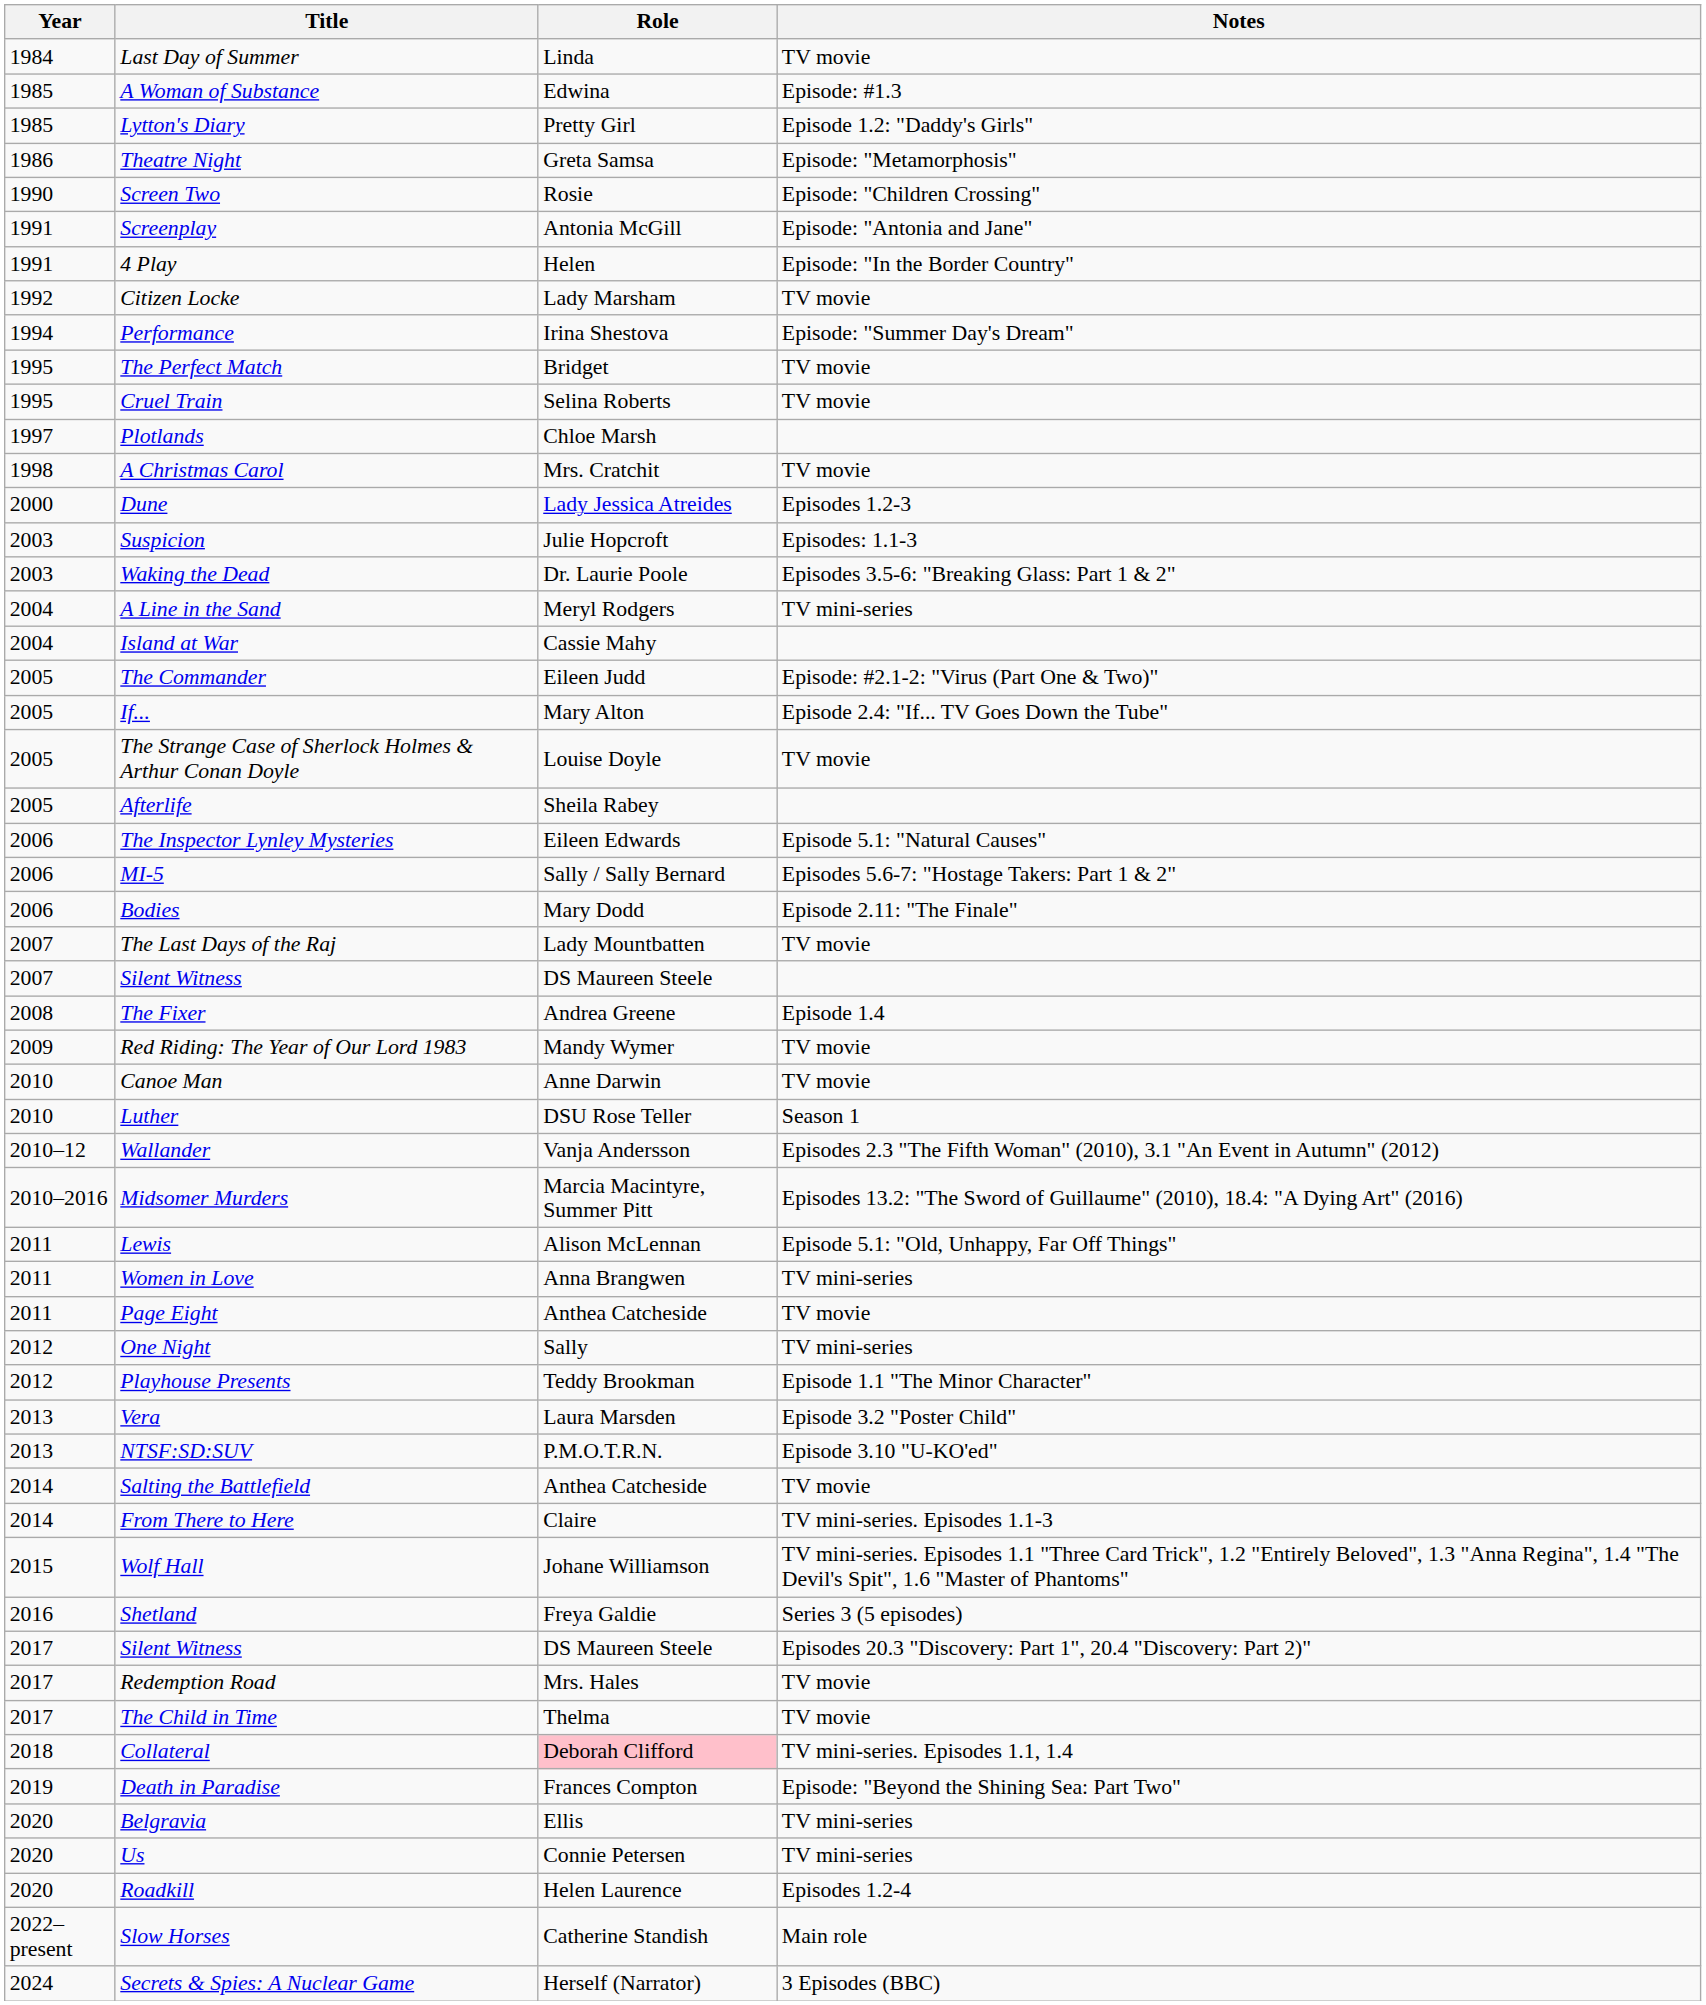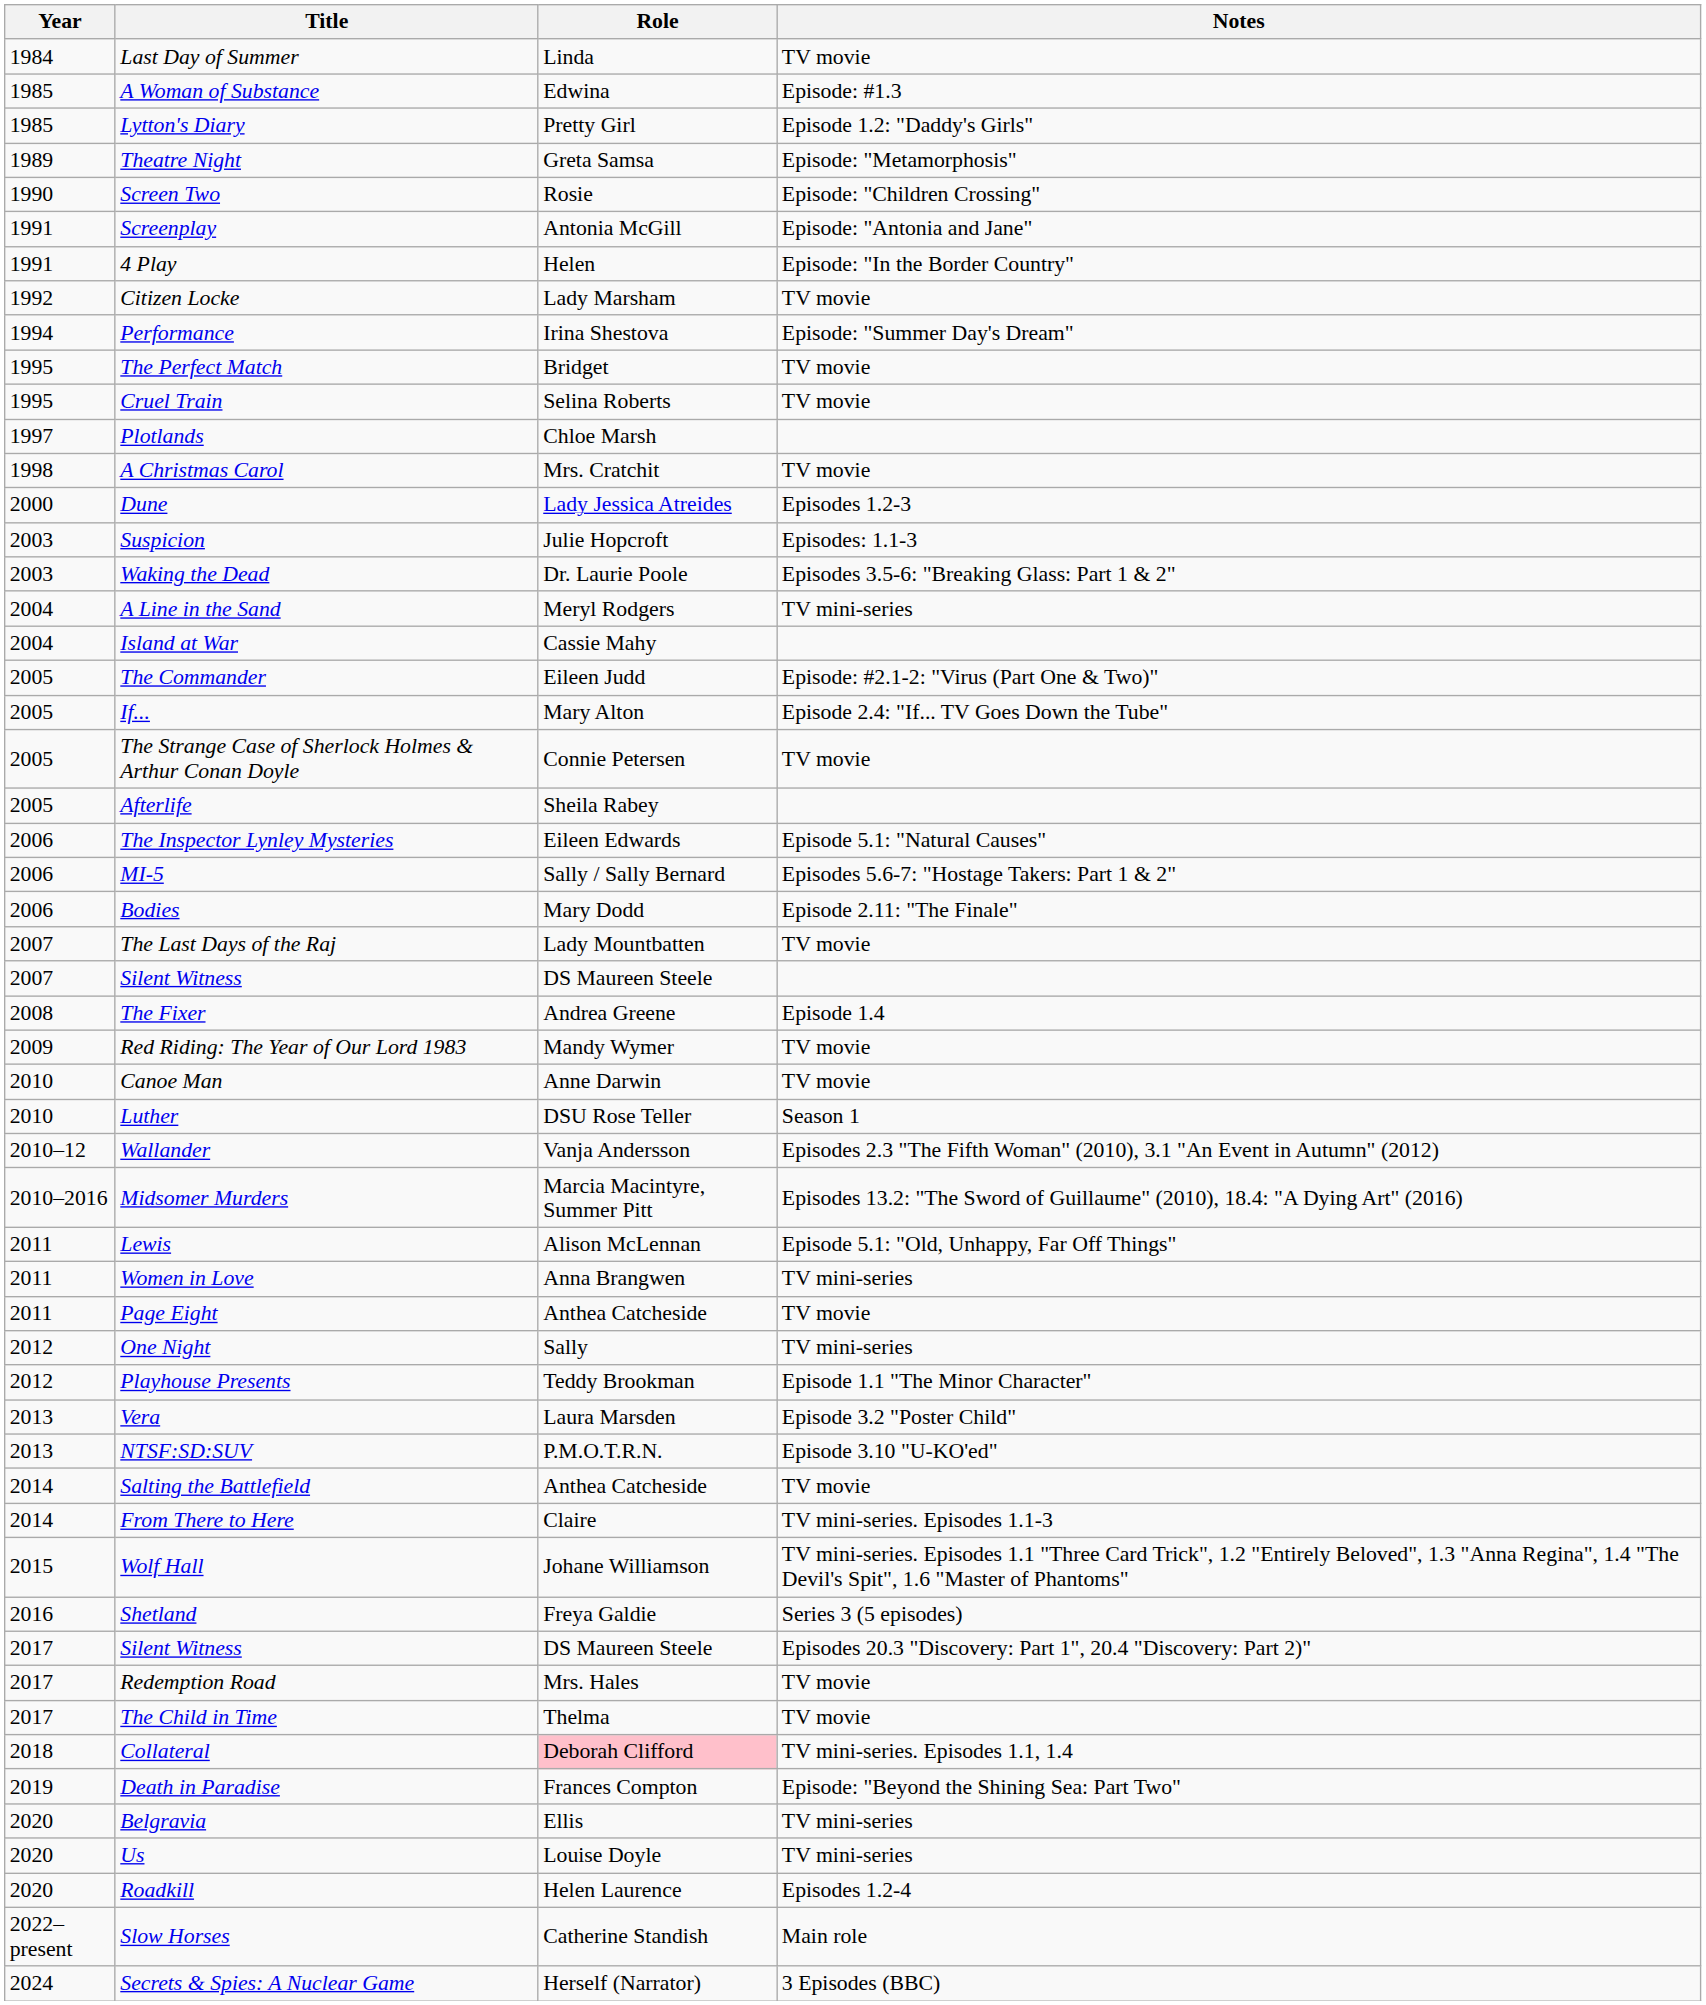Theatre Night | Year: 1986 -> 1989
The Strange Case of Sherlock Holmes & Arthur Conan Doyle | Role: Louise Doyle -> Connie Petersen
Us | Role: Connie Petersen -> Louise Doyle
